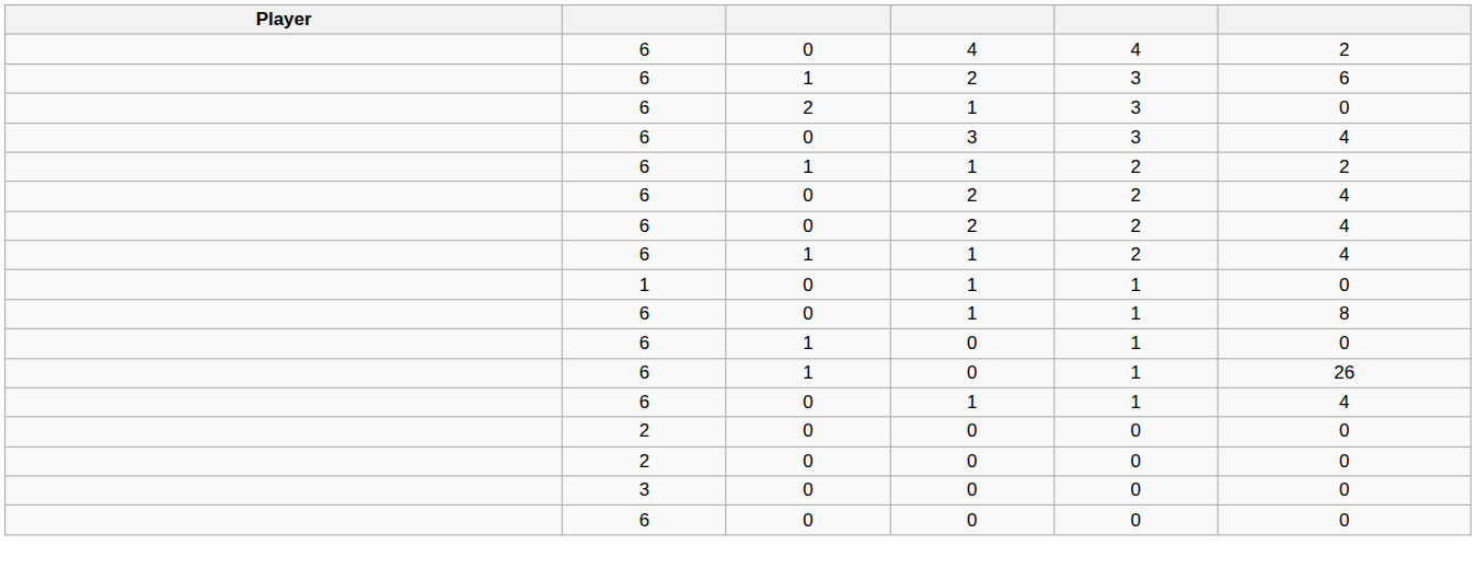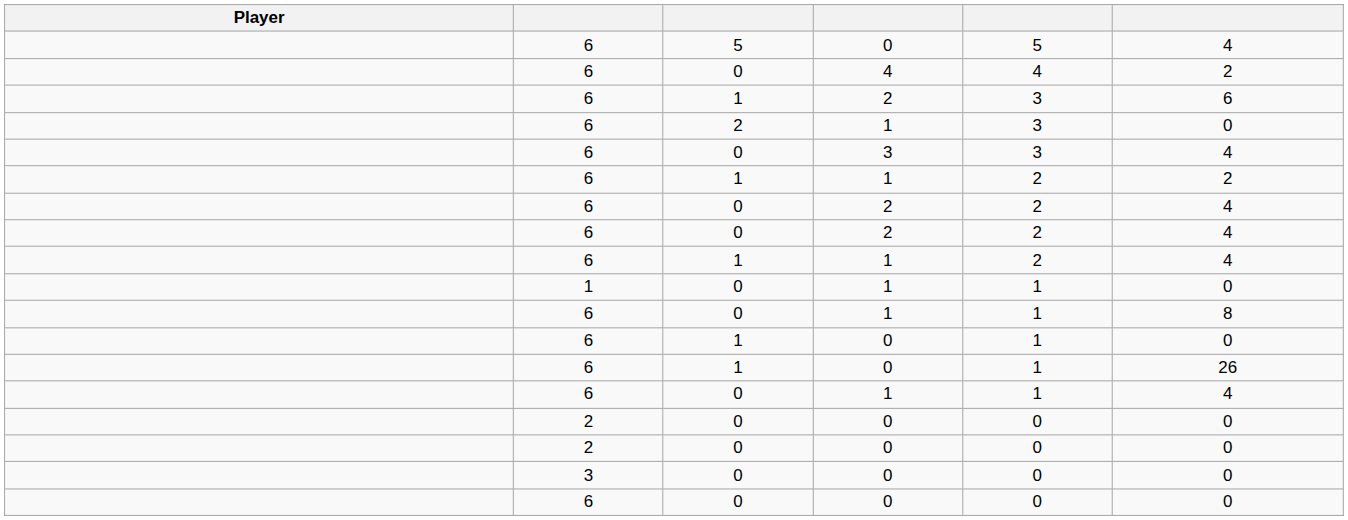+ row: 6 | 5 | 0 | 5 | 4
